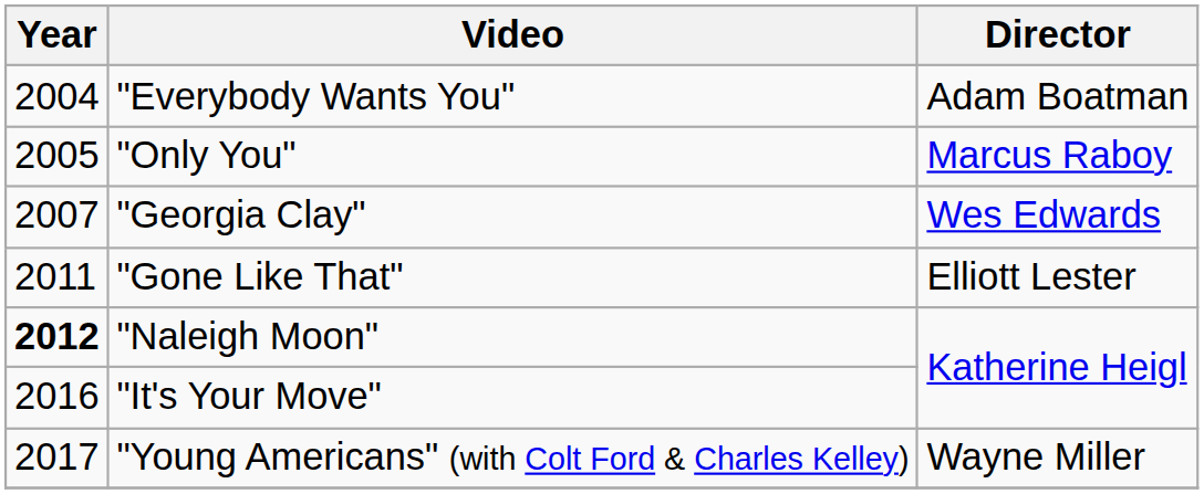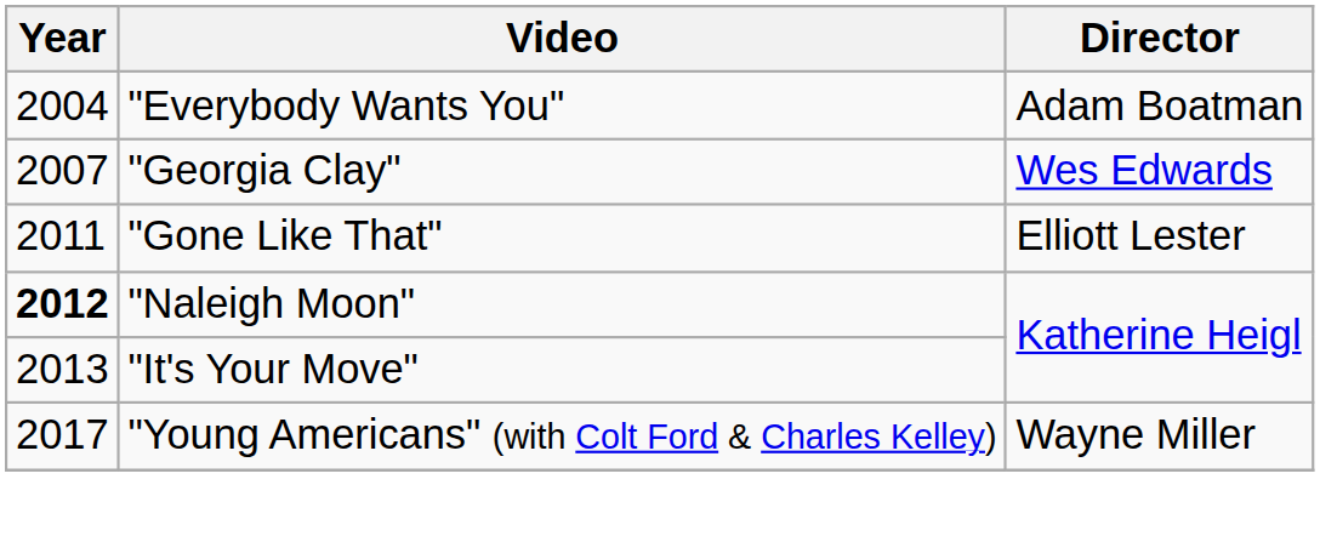- row: 2005 | "Only You" | Marcus Raboy
"It's Your Move" | Year: 2016 -> 2013
